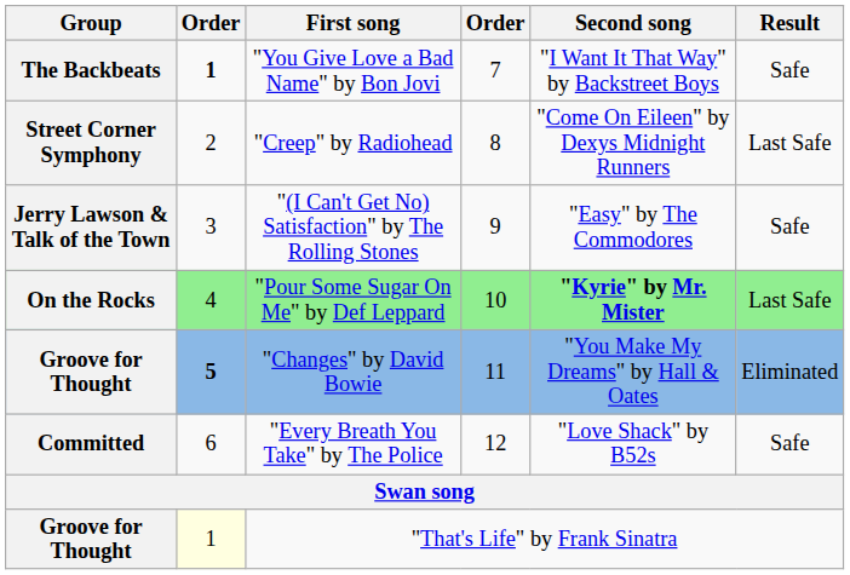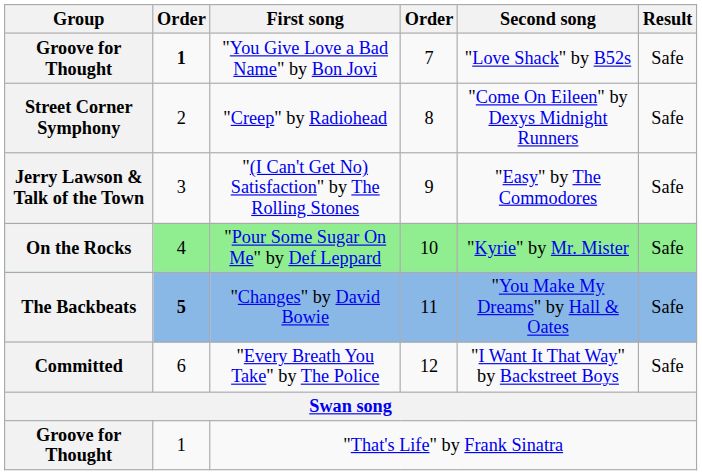"You Give Love a Bad Name" by Bon Jovi | Group: The Backbeats -> Groove for Thought
"You Give Love a Bad Name" by Bon Jovi | Second song: "I Want It That Way" by Backstreet Boys -> "Love Shack" by B52s
"Creep" by Radiohead | Result: Last Safe -> Safe
"Pour Some Sugar On Me" by Def Leppard | Second song: bold -> normal
"Pour Some Sugar On Me" by Def Leppard | Result: Last Safe -> Safe
"Changes" by David Bowie | Group: Groove for Thought -> The Backbeats
"Changes" by David Bowie | Result: Eliminated -> Safe
"Every Breath You Take" by The Police | Second song: "Love Shack" by B52s -> "I Want It That Way" by Backstreet Boys
"That's Life" by Frank Sinatra | column 2: lightyellow background -> no background
